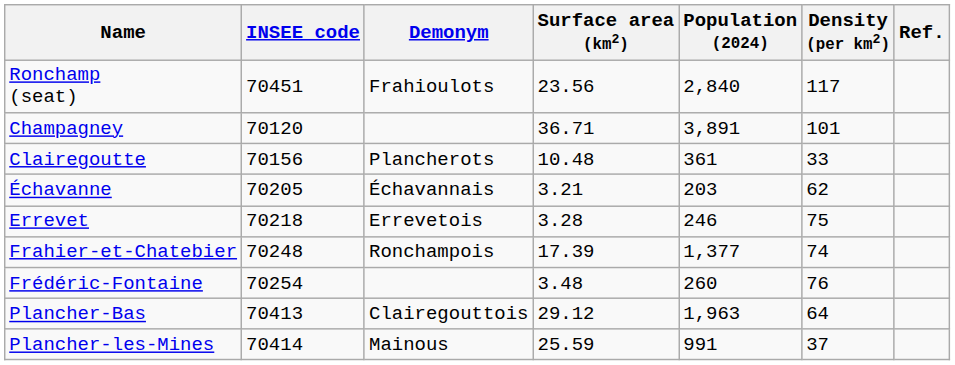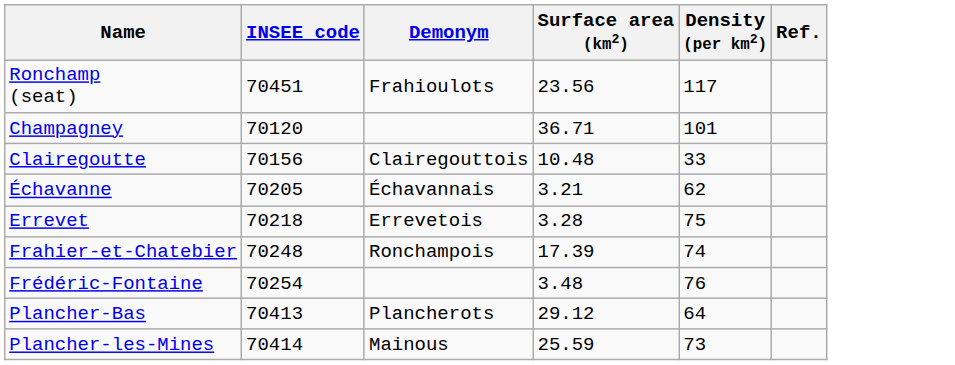- column: Population (2024) | 2,840 | 3,891 | 361 | 203 | 246 | 1,377 | 260 | 1,963 | 991
Clairegoutte | Demonym: Plancherots -> Clairegouttois
Plancher-Bas | Demonym: Clairegouttois -> Plancherots
Plancher-les-Mines | Density (per km2): 37 -> 73
